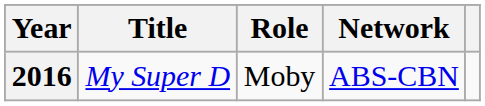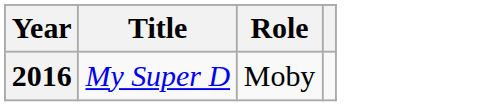- column: Network | ABS-CBN
